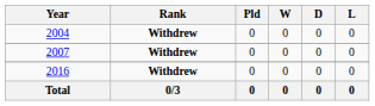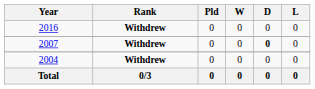rows swapped: 2004 <-> 2016
2007 | D: normal -> bold
